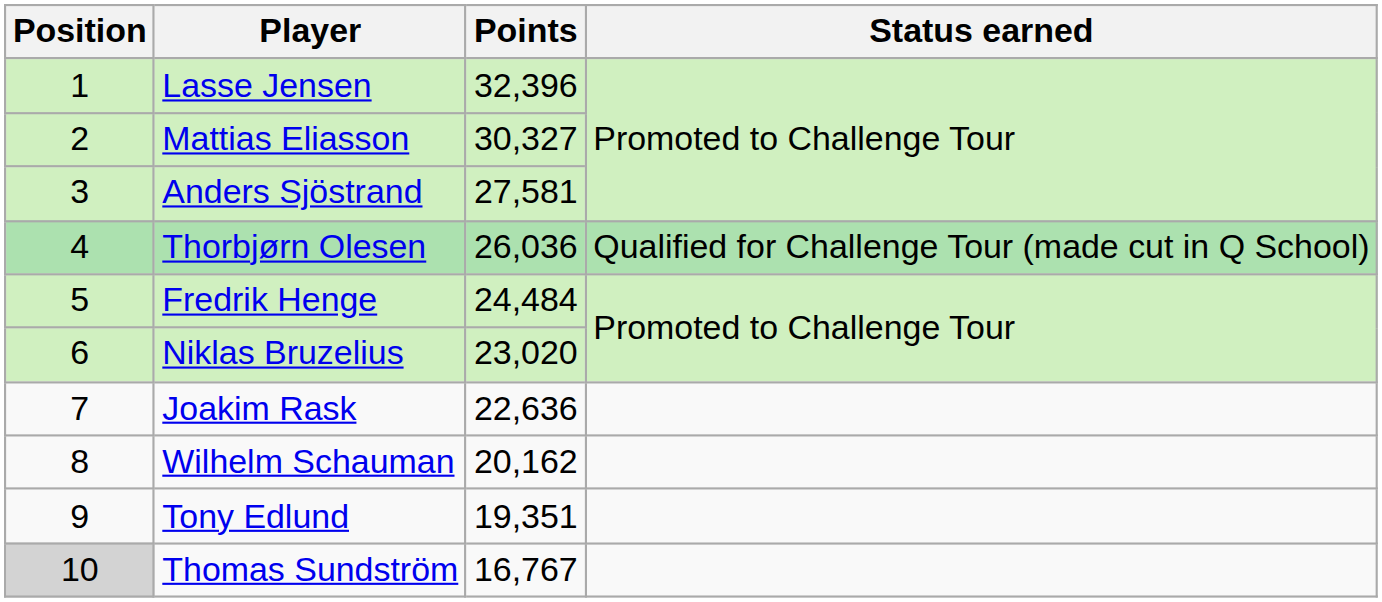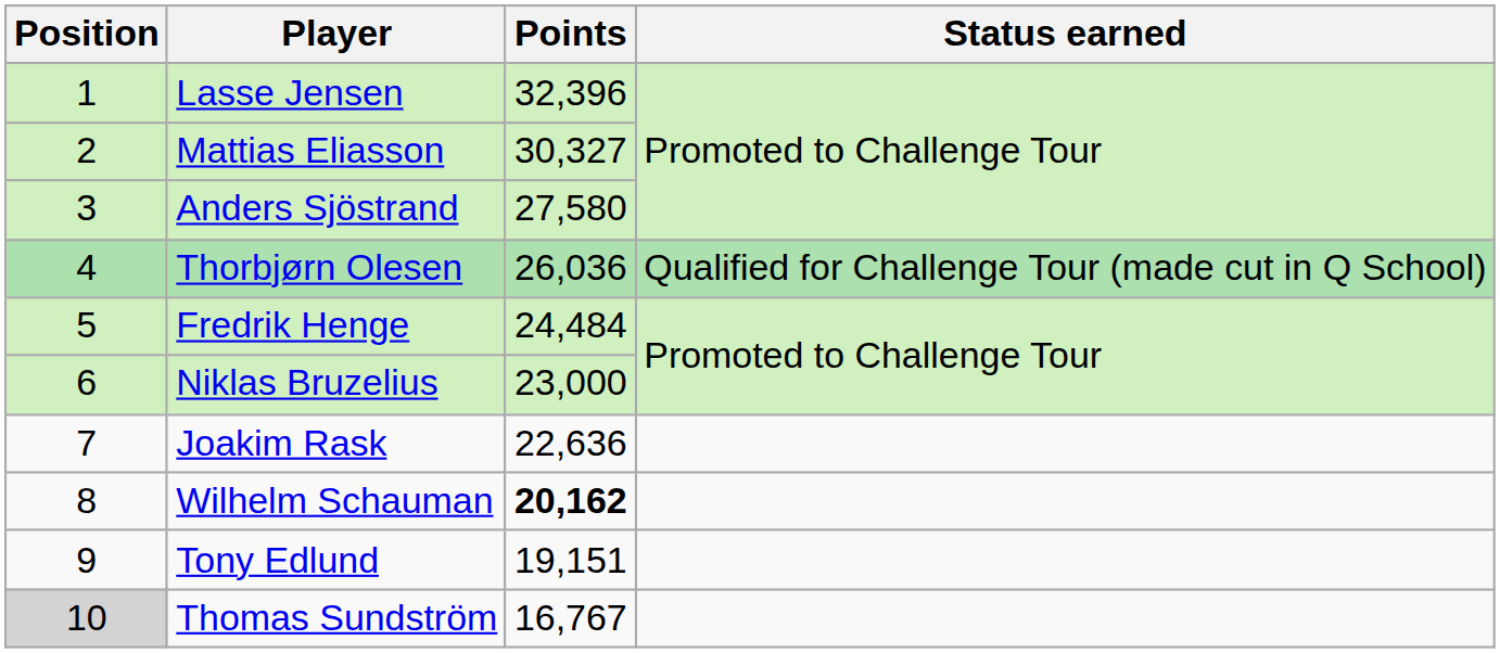Anders Sjöstrand | Points: 27,581 -> 27,580
Niklas Bruzelius | Points: 23,020 -> 23,000
Wilhelm Schauman | Points: normal -> bold
Tony Edlund | Points: 19,351 -> 19,151
